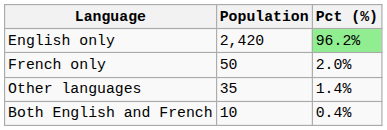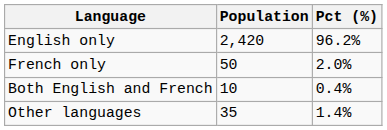English only | Pct (%): lightgreen background -> no background
rows swapped: Both English and French <-> Other languages
